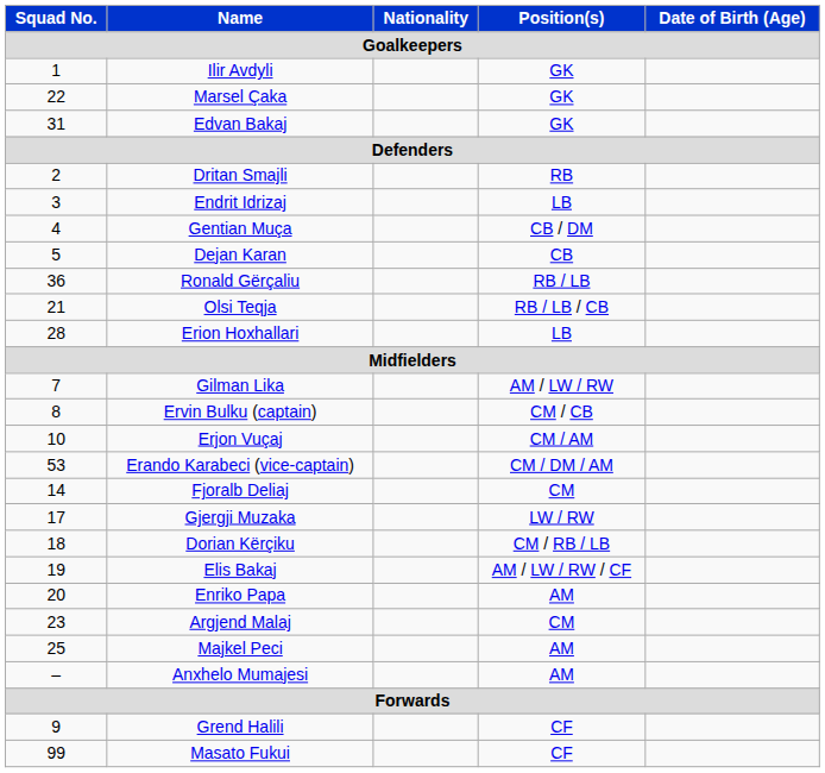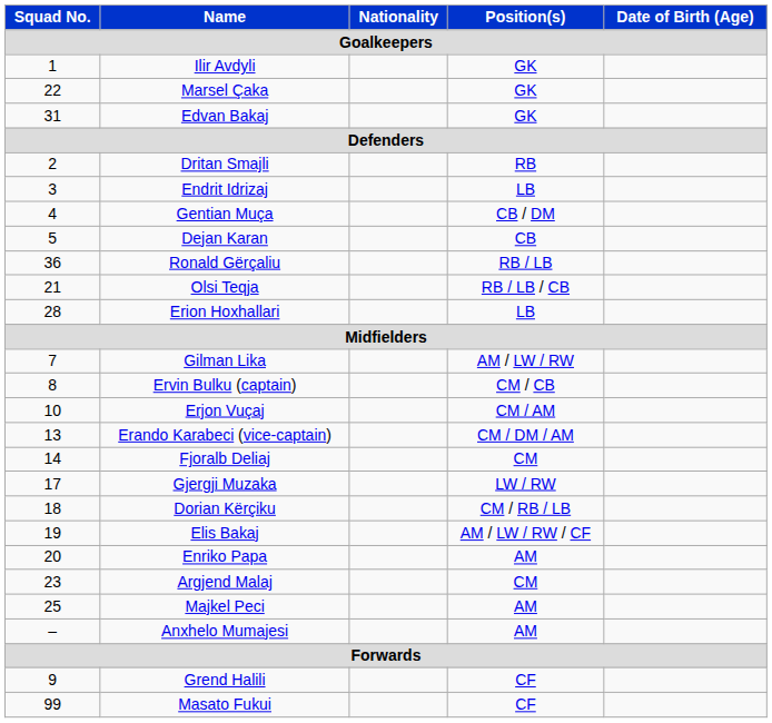Erando Karabeci (vice-captain) | Squad No. / Goalkeepers: 53 -> 13
